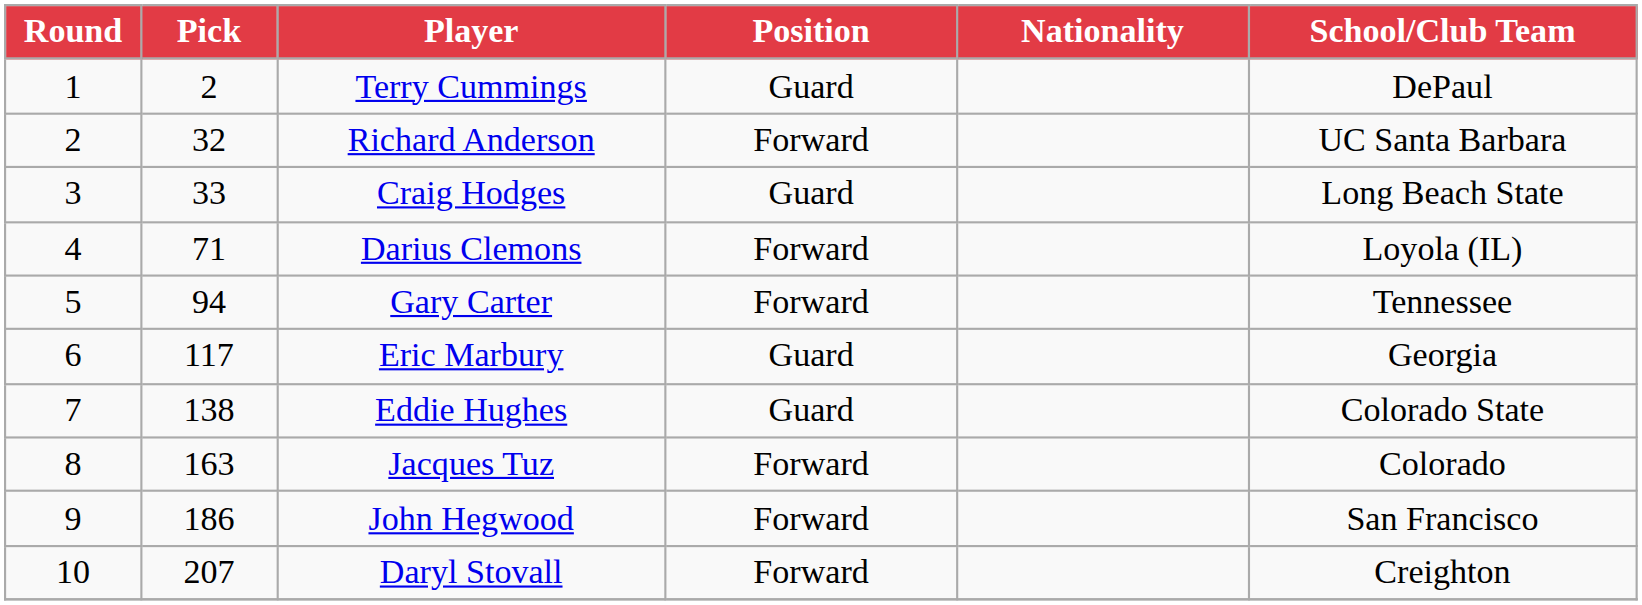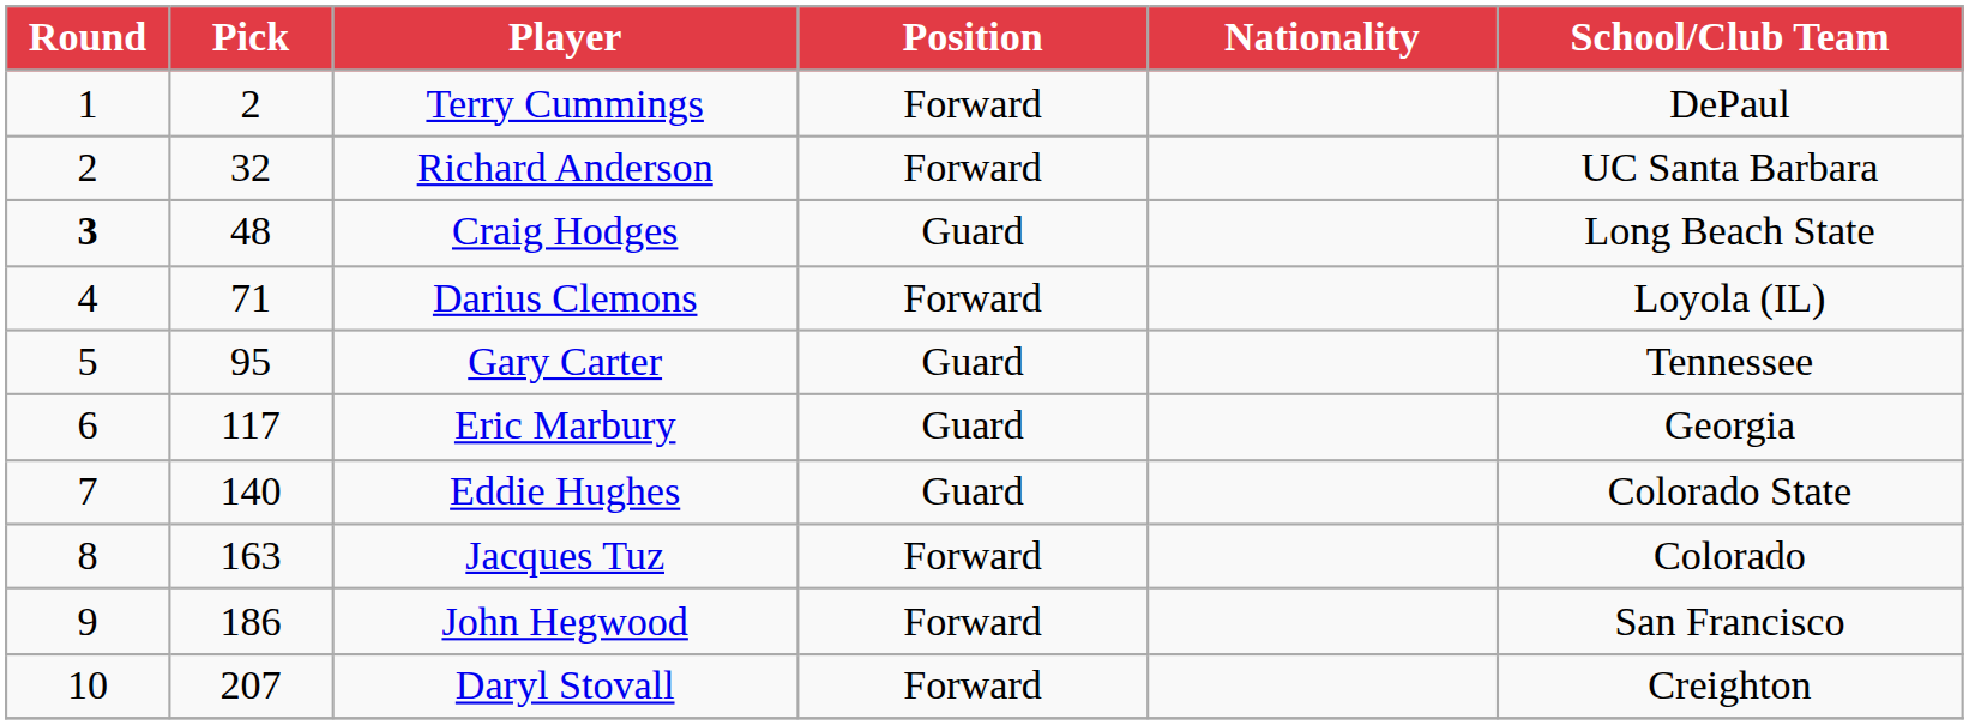Terry Cummings | Position: Guard -> Forward
Craig Hodges | Round: normal -> bold
Craig Hodges | Pick: 33 -> 48
Gary Carter | Pick: 94 -> 95
Gary Carter | Position: Forward -> Guard
Eddie Hughes | Pick: 138 -> 140
